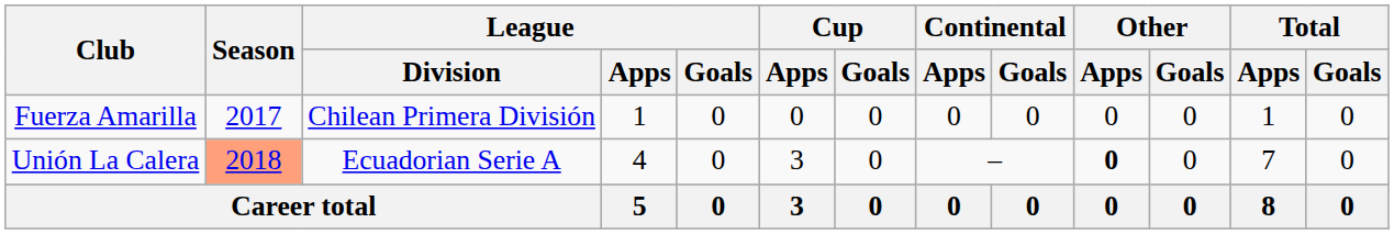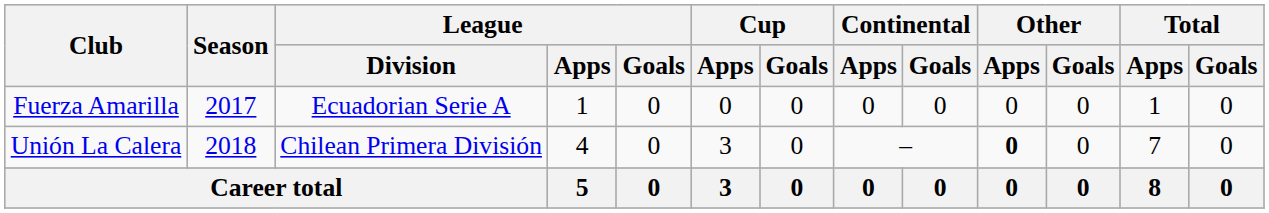Fuerza Amarilla | League / Division: Chilean Primera División -> Ecuadorian Serie A
Unión La Calera | Season: lightsalmon background -> no background
Unión La Calera | League / Division: Ecuadorian Serie A -> Chilean Primera División
